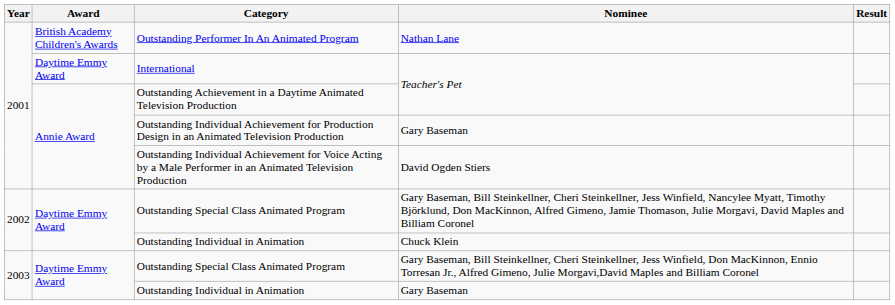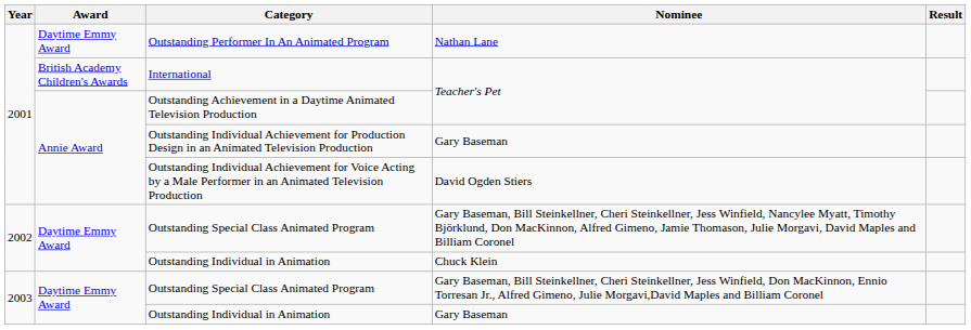Outstanding Performer In An Animated Program | Award: British Academy Children's Awards -> Daytime Emmy Award
International | Award: Daytime Emmy Award -> British Academy Children's Awards
